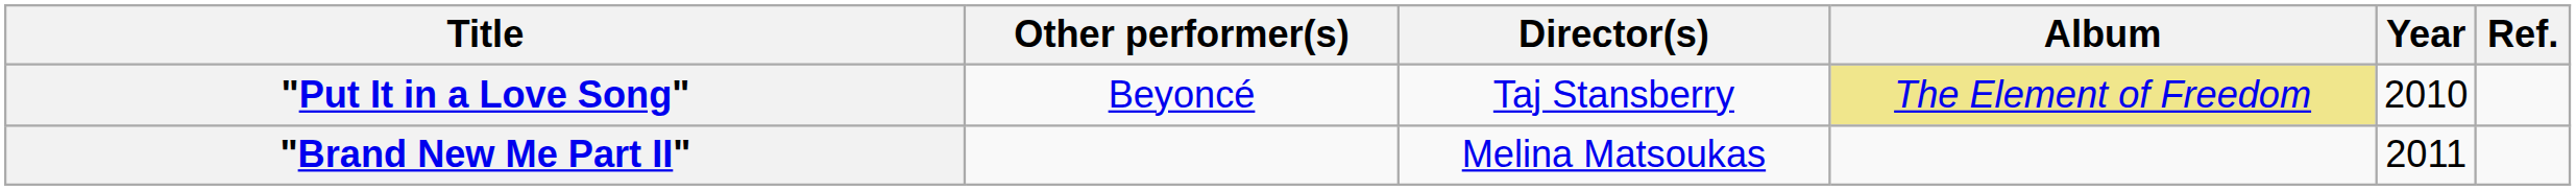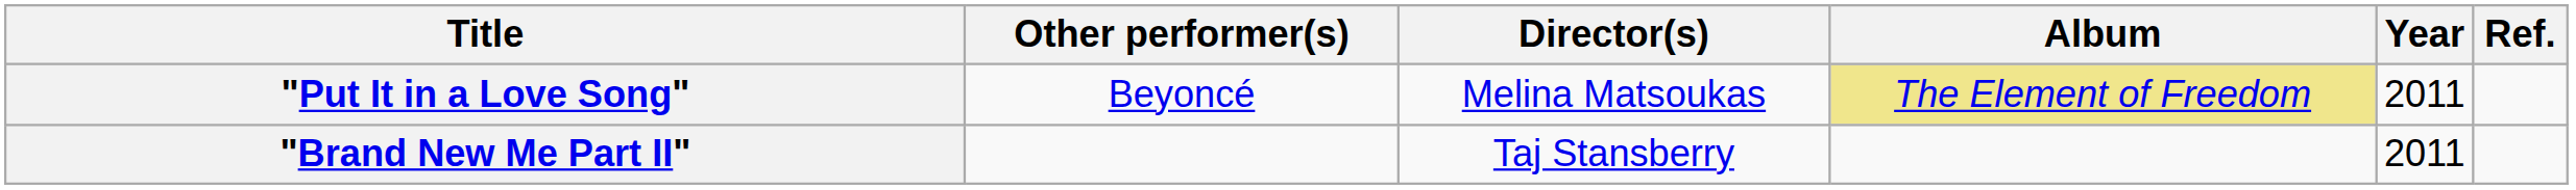"Put It in a Love Song" | Director(s): Taj Stansberry -> Melina Matsoukas
"Put It in a Love Song" | Year: 2010 -> 2011
"Brand New Me Part II" | Director(s): Melina Matsoukas -> Taj Stansberry
